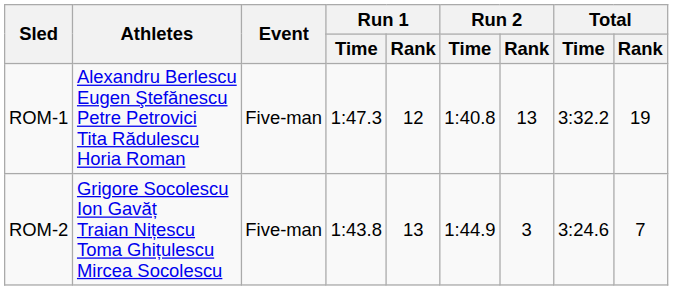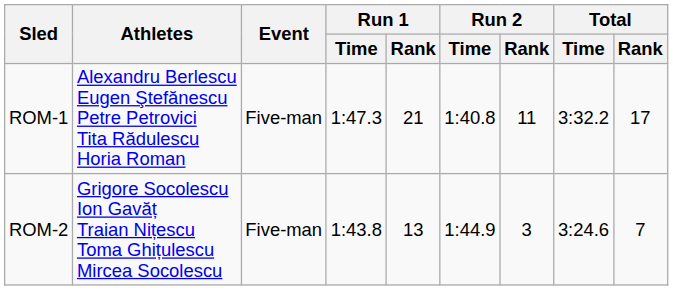ROM-1 | Run 1 / Rank: 12 -> 21
ROM-1 | Run 2 / Rank: 13 -> 11
ROM-1 | Total / Rank: 19 -> 17
